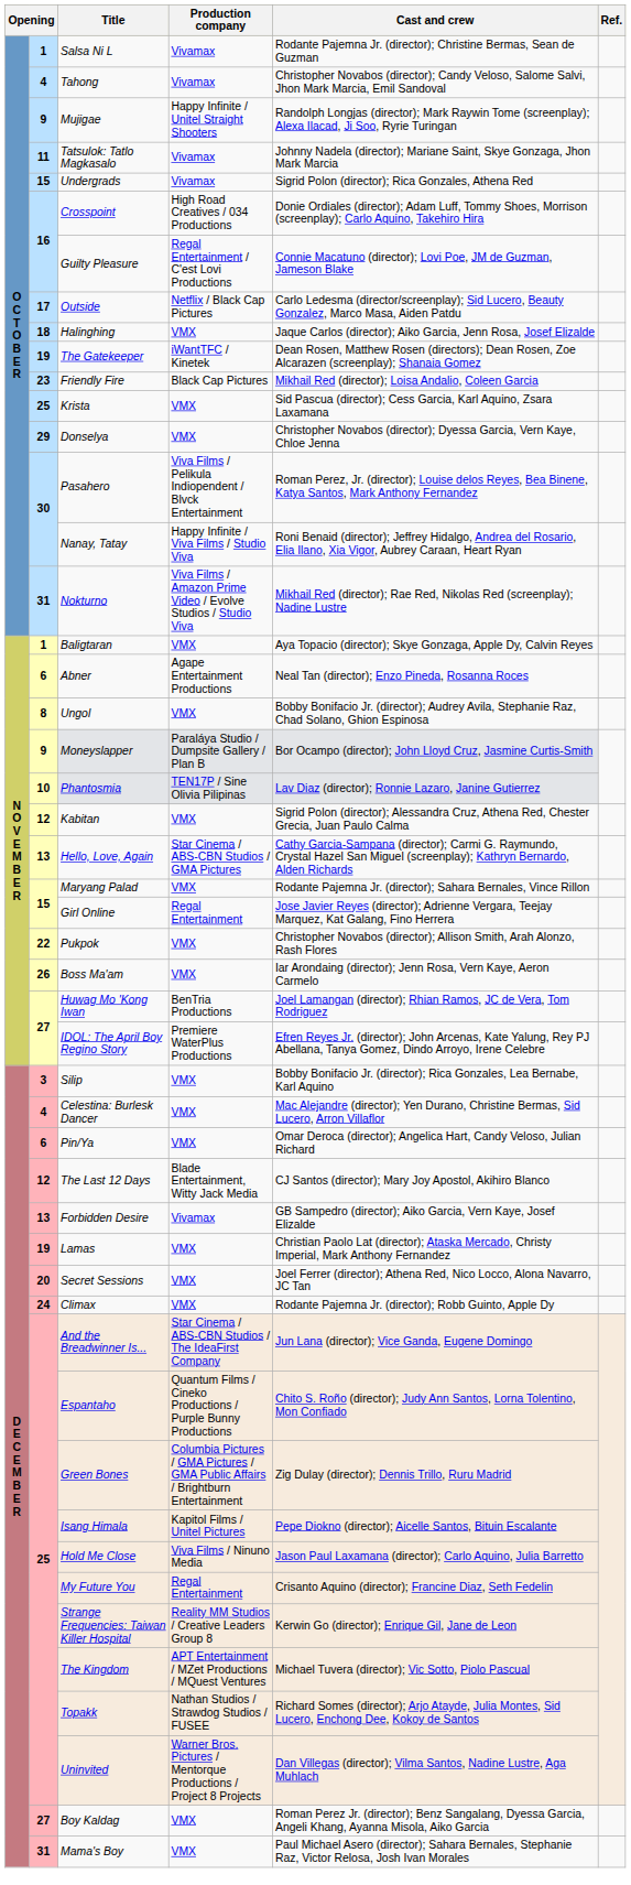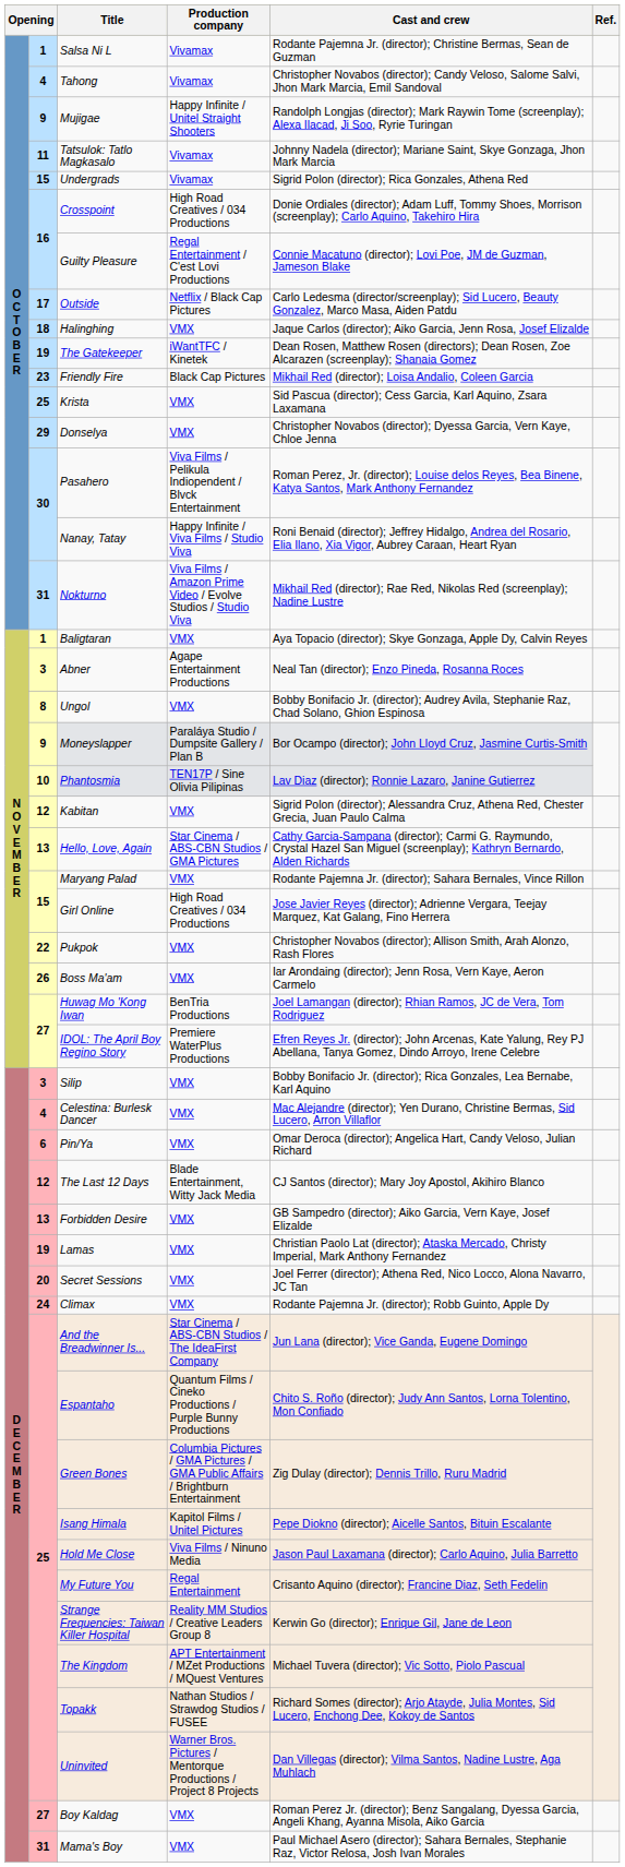Abner | column 2: 6 -> 3
Girl Online | Production company: Regal Entertainment -> High Road Creatives / 034 Productions
Forbidden Desire | Production company: Vivamax -> VMX
